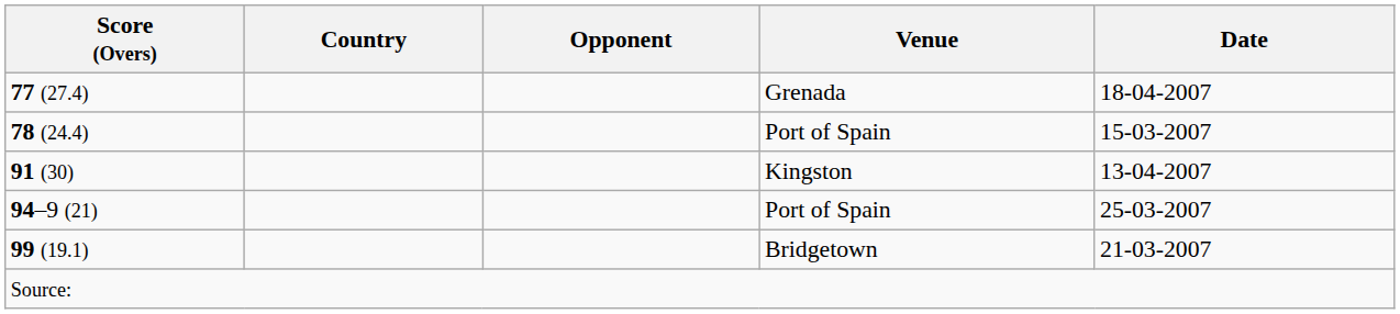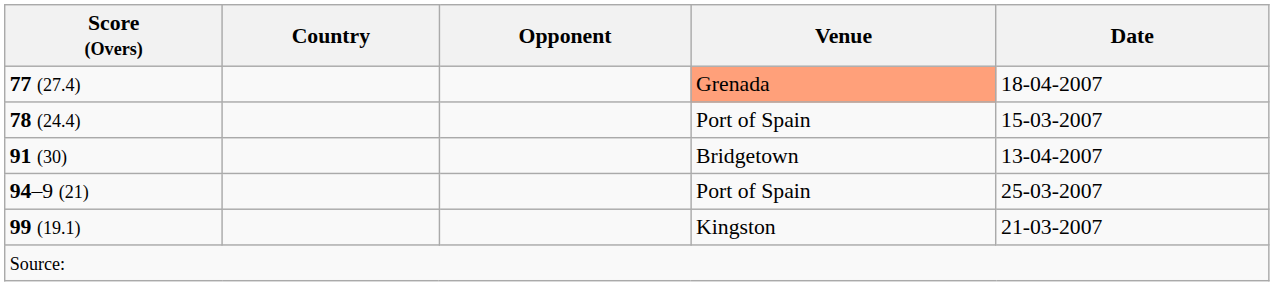77 (27.4) | Venue: no background -> lightsalmon background
91 (30) | Venue: Kingston -> Bridgetown
99 (19.1) | Venue: Bridgetown -> Kingston
